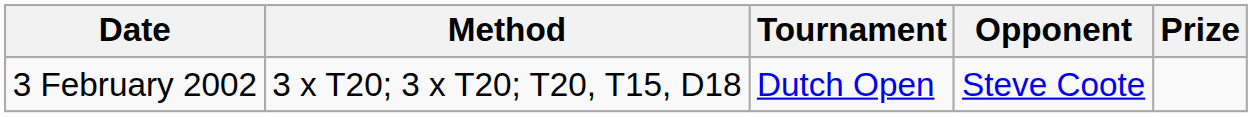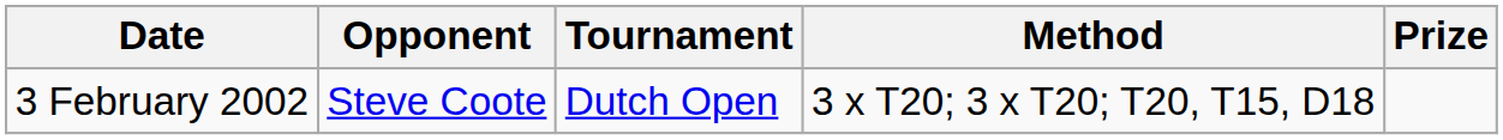columns swapped: Opponent <-> Method
